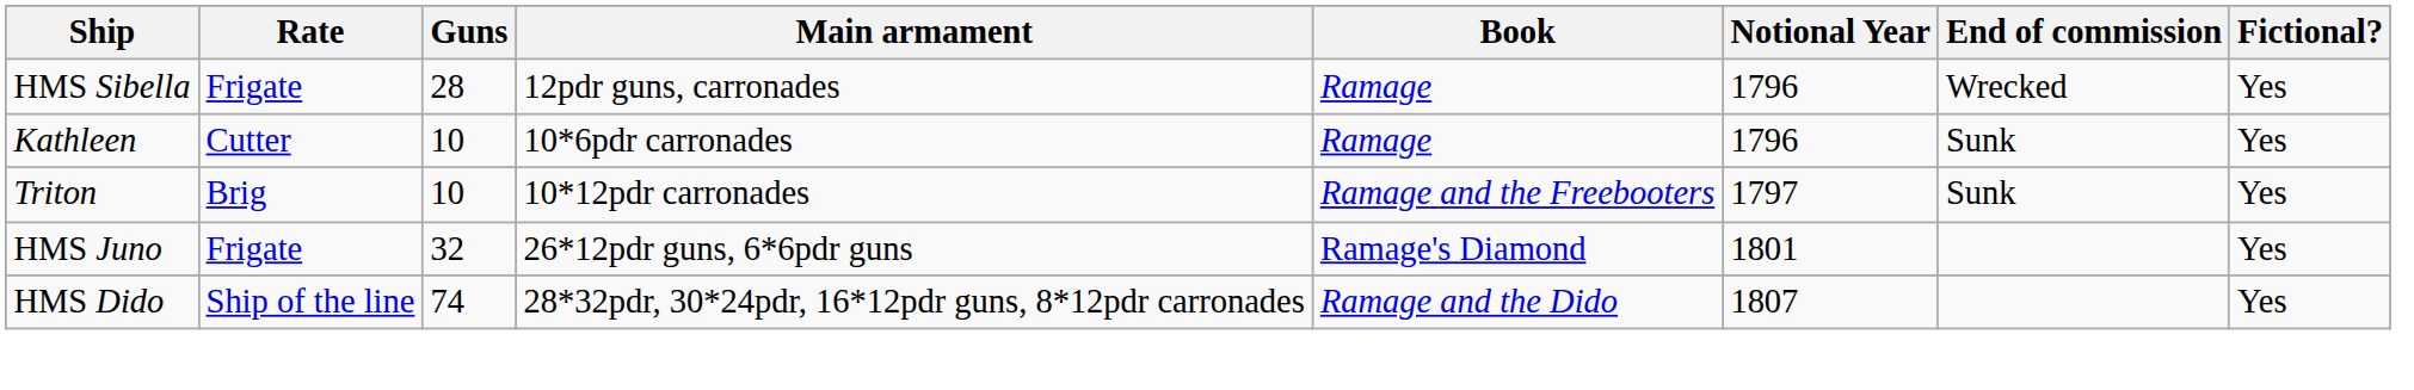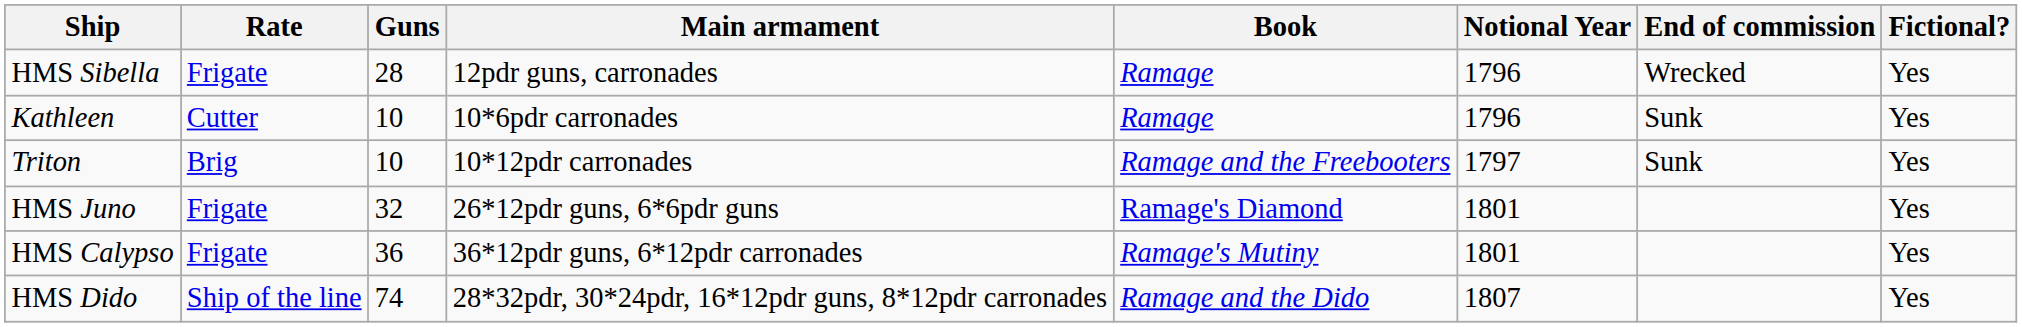+ row: HMS Calypso | Frigate | 36 | 36*12pdr guns, 6*12pdr carronades | Ramage's Mutiny | 1801 | Yes
